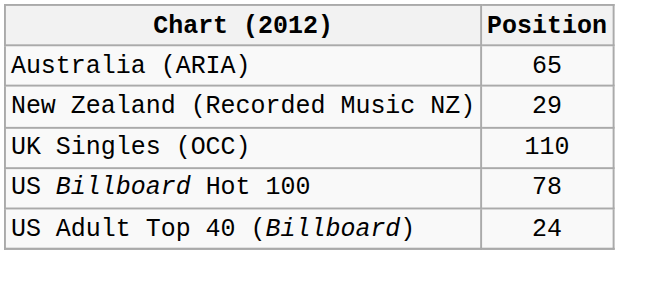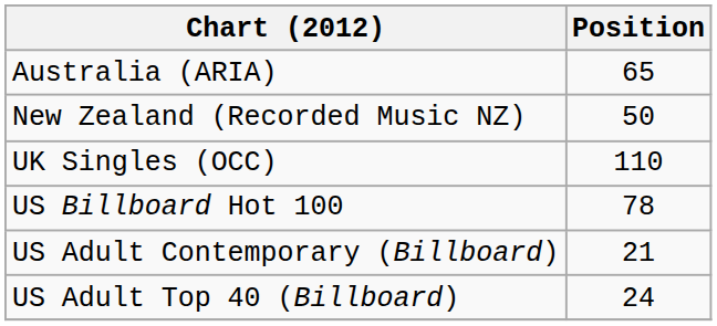New Zealand (Recorded Music NZ) | Position: 29 -> 50
+ row: US Adult Contemporary (Billboard) | 21
